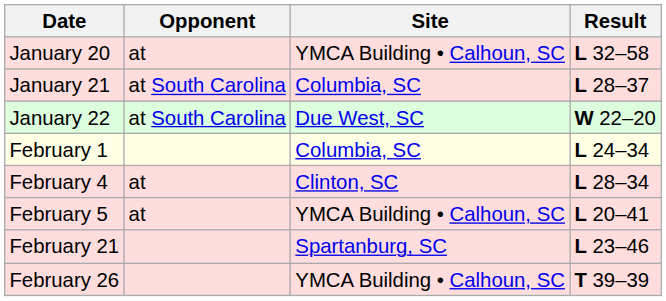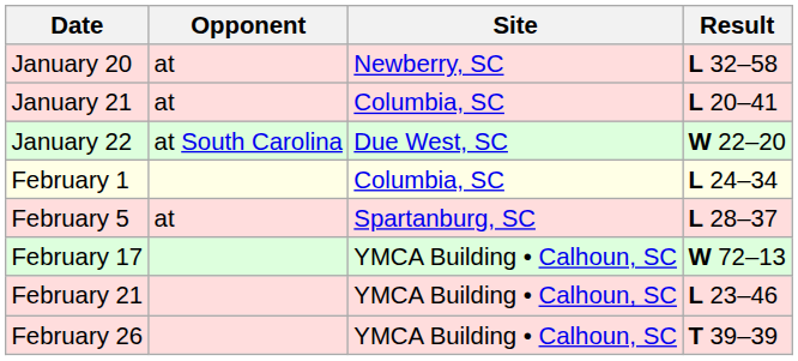January 20 | Site: YMCA Building • Calhoun, SC -> Newberry, SC
January 21 | Opponent: at South Carolina -> at
January 21 | Result: L 28–37 -> L 20–41
- row: February 4 | at | Clinton, SC | L 28–34
February 5 | Site: YMCA Building • Calhoun, SC -> Spartanburg, SC
February 5 | Result: L 20–41 -> L 28–37
+ row: February 17 | YMCA Building • Calhoun, SC | W 72–13
February 21 | Site: Spartanburg, SC -> YMCA Building • Calhoun, SC
